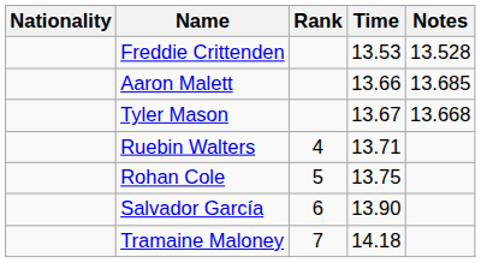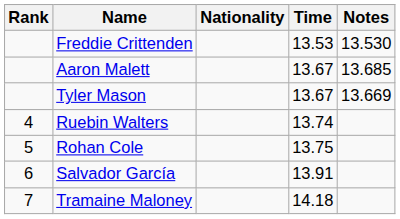columns swapped: Rank <-> Nationality
Freddie Crittenden | Notes: 13.528 -> 13.530
Aaron Malett | Time: 13.66 -> 13.67
Tyler Mason | Notes: 13.668 -> 13.669
Ruebin Walters | Time: 13.71 -> 13.74
Salvador García | Time: 13.90 -> 13.91
